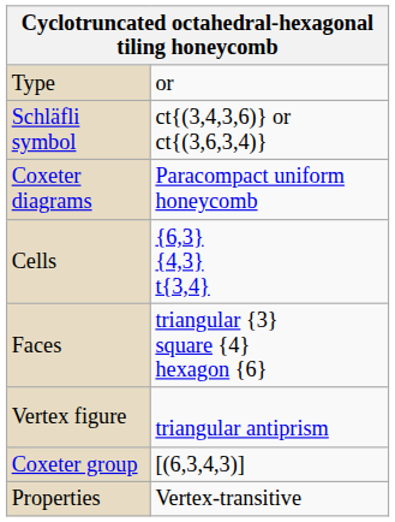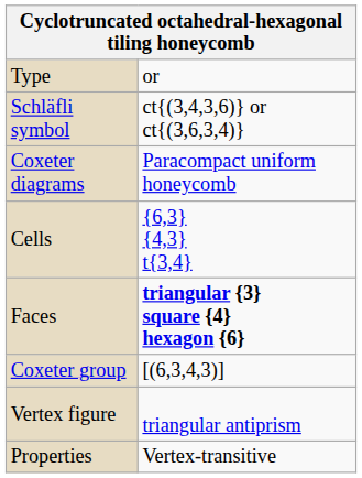Faces | column 2: normal -> bold
rows swapped: Vertex figure <-> Coxeter group
